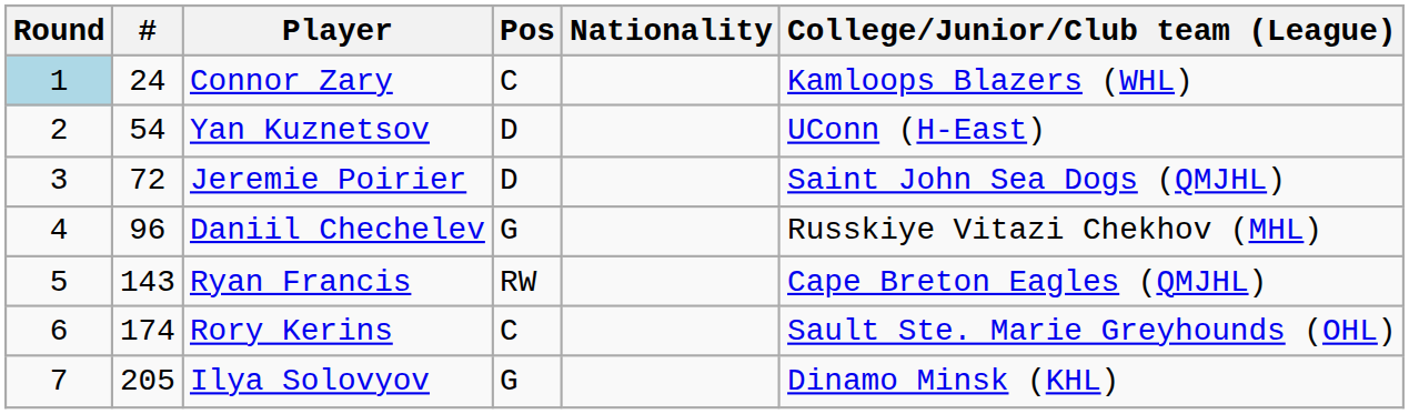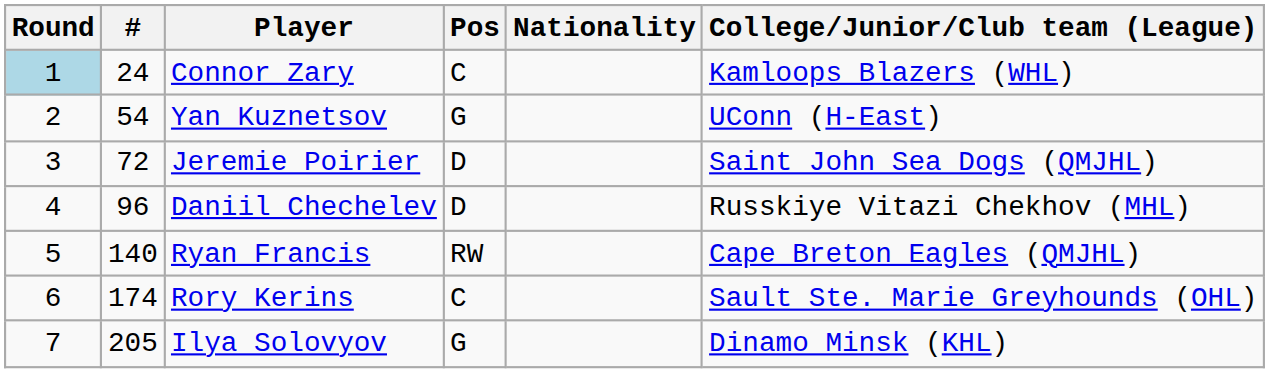Yan Kuznetsov | Pos: D -> G
Daniil Chechelev | Pos: G -> D
Ryan Francis | #: 143 -> 140
